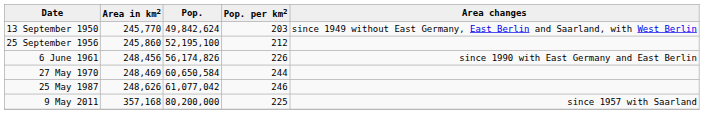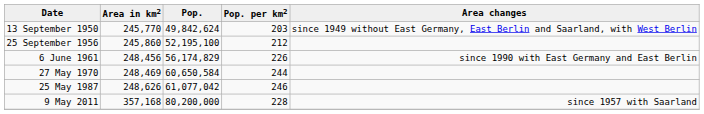6 June 1961 | Pop.: 56,174,826 -> 56,174,829
9 May 2011 | Pop. per km2: 225 -> 228
